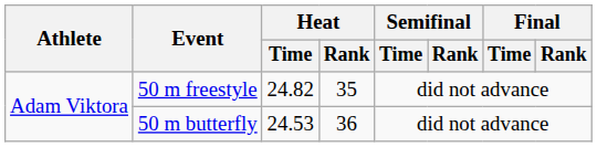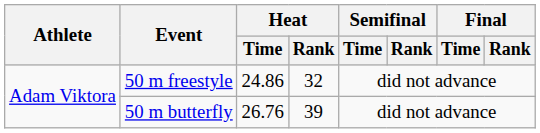50 m freestyle | Heat / Time: 24.82 -> 24.86
50 m freestyle | Heat / Rank: 35 -> 32
50 m butterfly | Heat / Time: 24.53 -> 26.76
50 m butterfly | Heat / Rank: 36 -> 39
